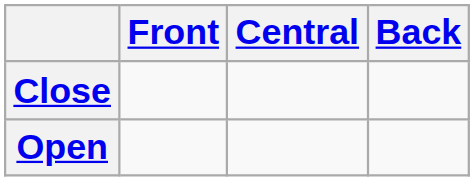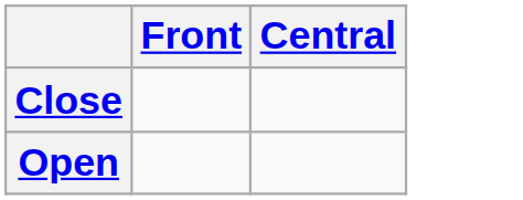- column: Back
